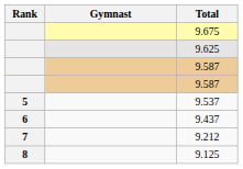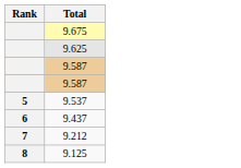- column: Gymnast
